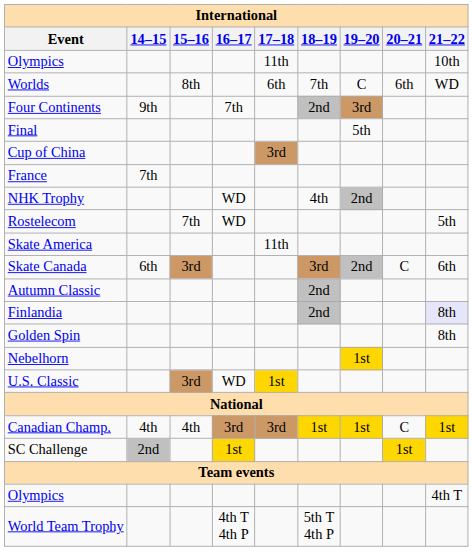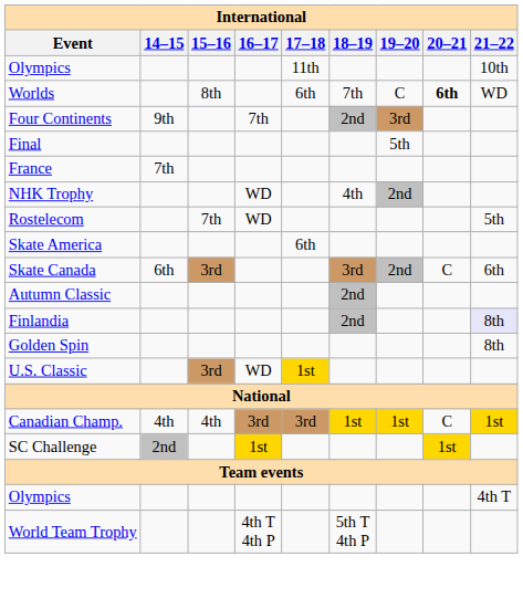Worlds | 20–21: normal -> bold
- row: Cup of China | 3rd
Skate America | 17–18: 11th -> 6th
- row: Nebelhorn | 1st
